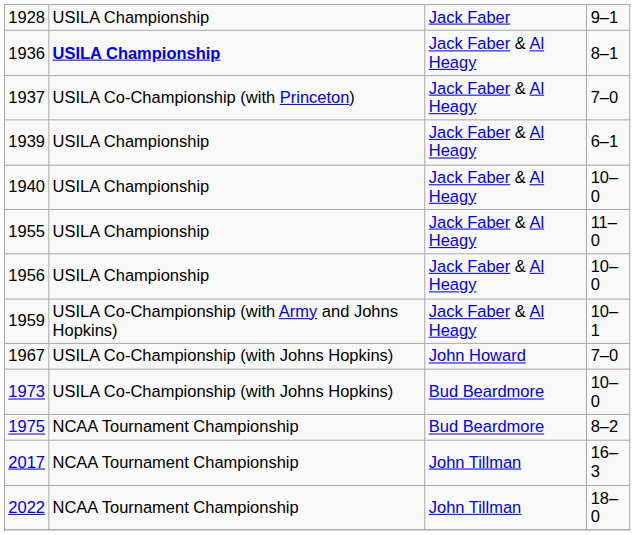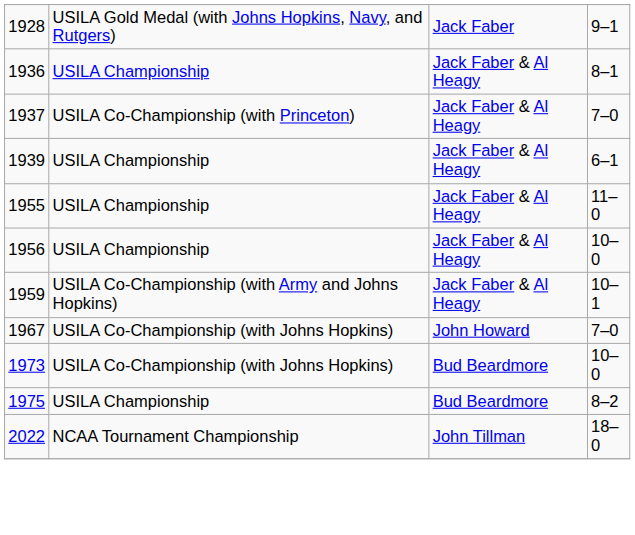1928 | column 2: USILA Championship -> USILA Gold Medal (with Johns Hopkins, Navy, and Rutgers)
1936 | column 2: bold -> normal
- row: 1940 | USILA Championship | Jack Faber & Al Heagy | 10–0
1975 | column 2: NCAA Tournament Championship -> USILA Championship
- row: 2017 | NCAA Tournament Championship | John Tillman | 16–3
